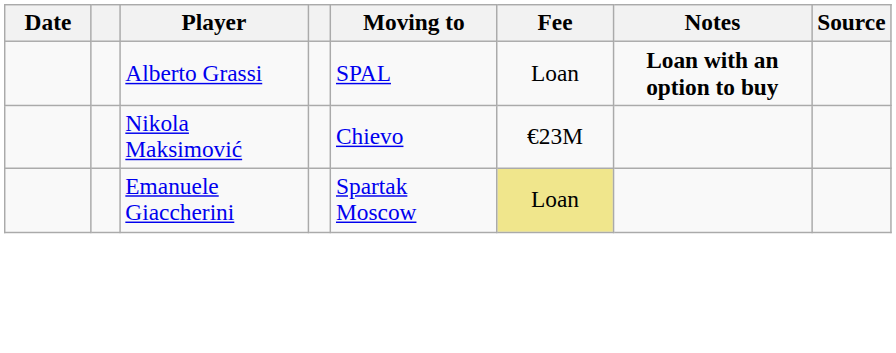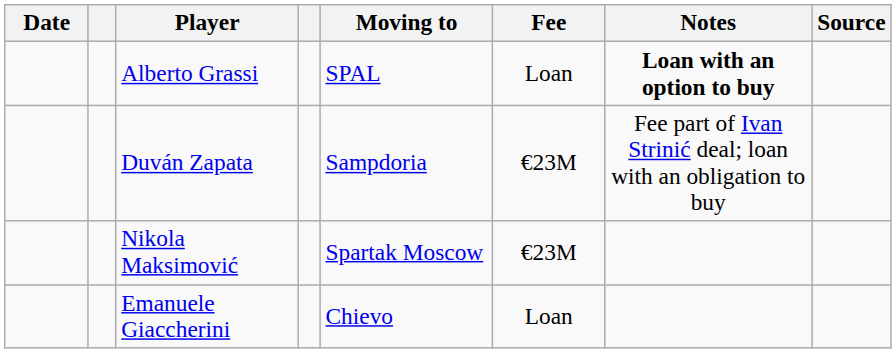+ row: Duván Zapata | Sampdoria | €23M | Fee part of Ivan Strinić deal; loan with an obligation to buy
Nikola Maksimović | Moving to: Chievo -> Spartak Moscow
Emanuele Giaccherini | Moving to: Spartak Moscow -> Chievo
Emanuele Giaccherini | Fee: khaki background -> no background
